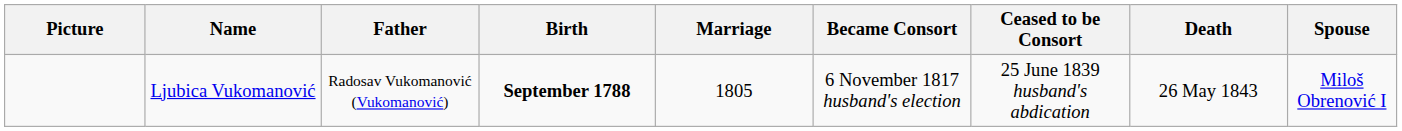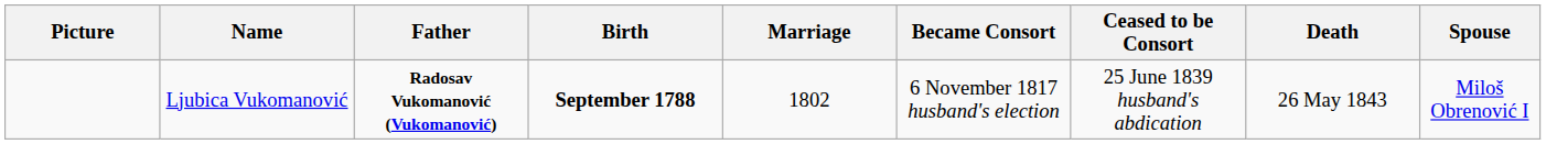Ljubica Vukomanović | Father: normal -> bold
Ljubica Vukomanović | Marriage: 1805 -> 1802
